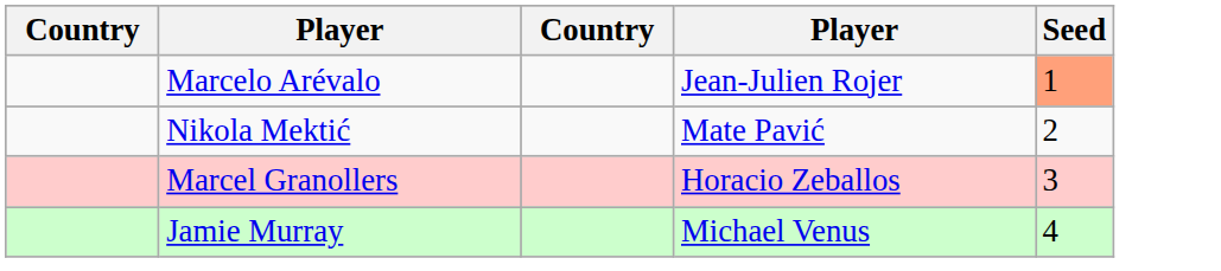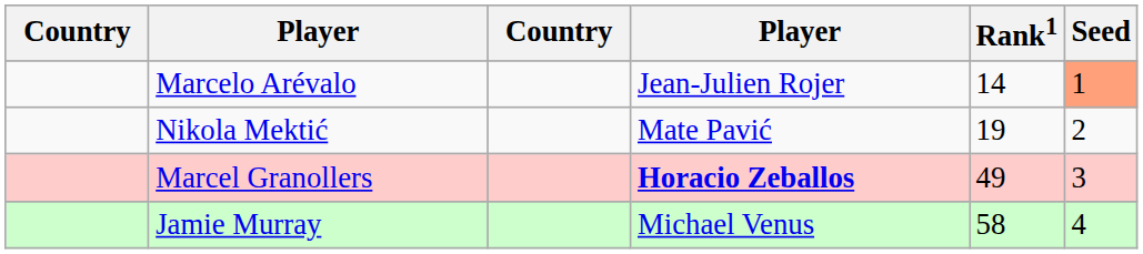+ column: Rank1 | 14 | 19 | 49 | 58
Marcel Granollers | column 4: normal -> bold
